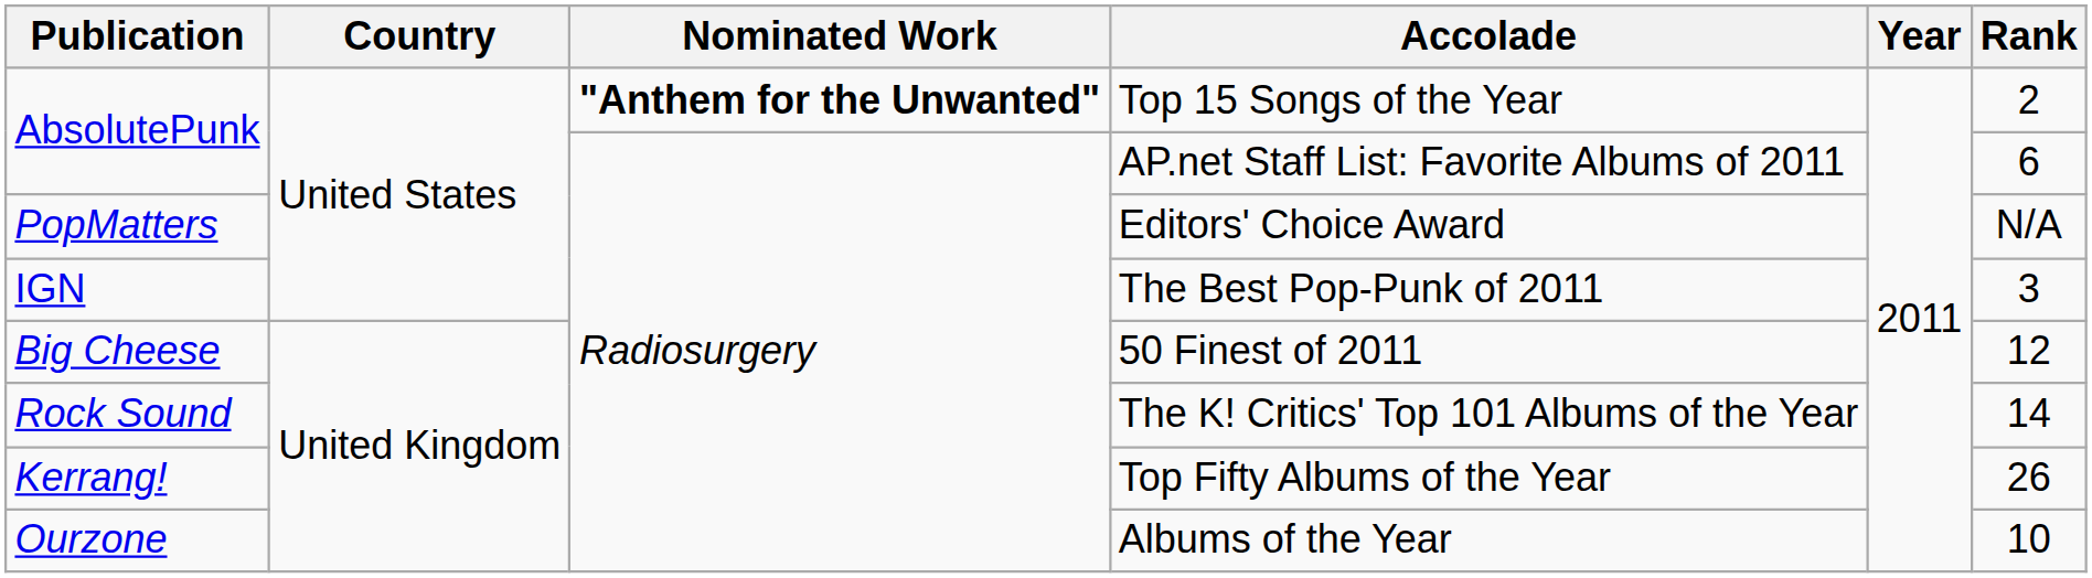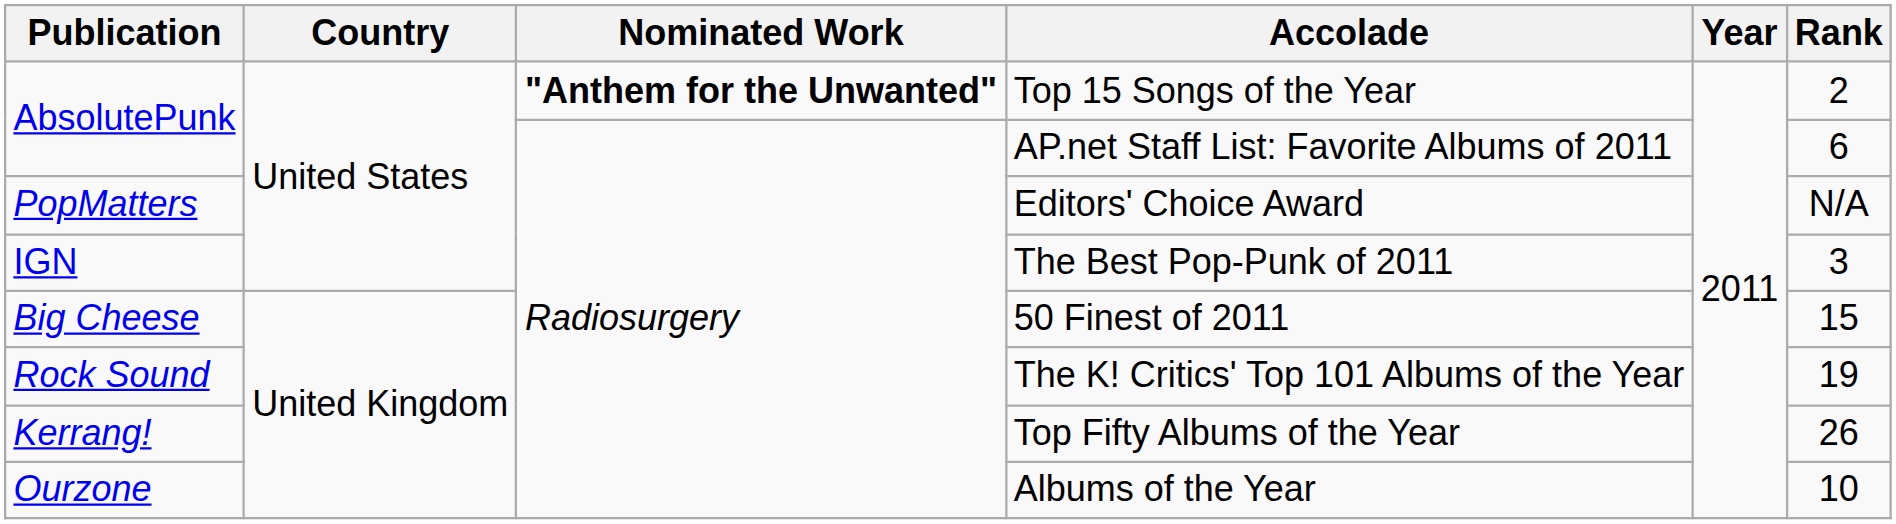50 Finest of 2011 | Rank: 12 -> 15
The K! Critics' Top 101 Albums of the Year | Rank: 14 -> 19
